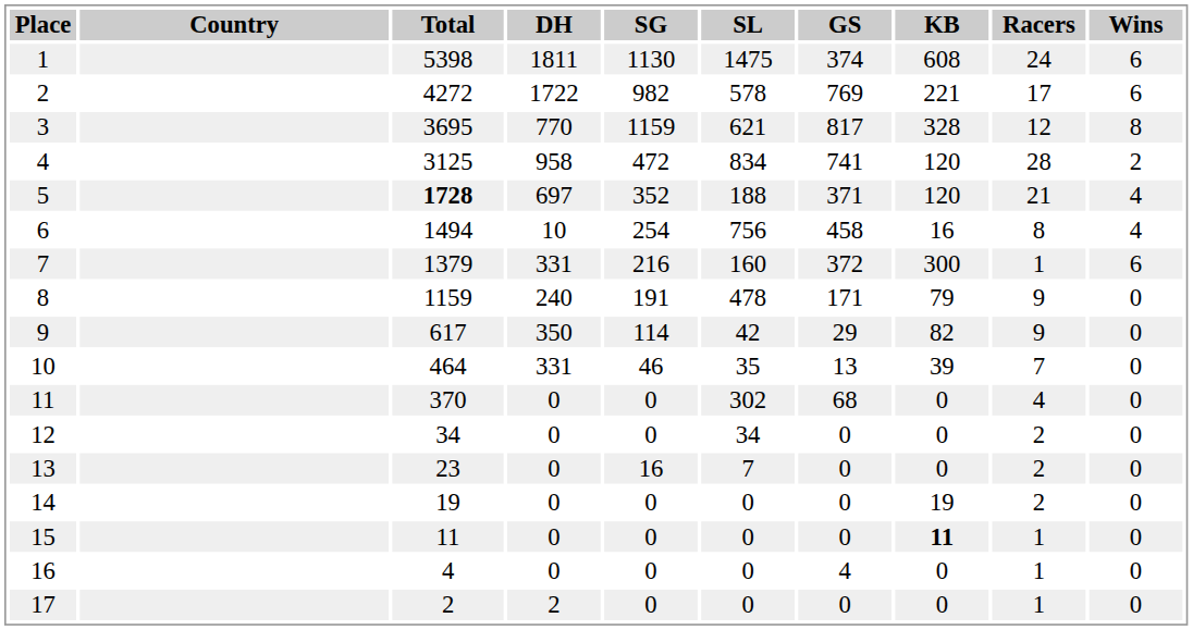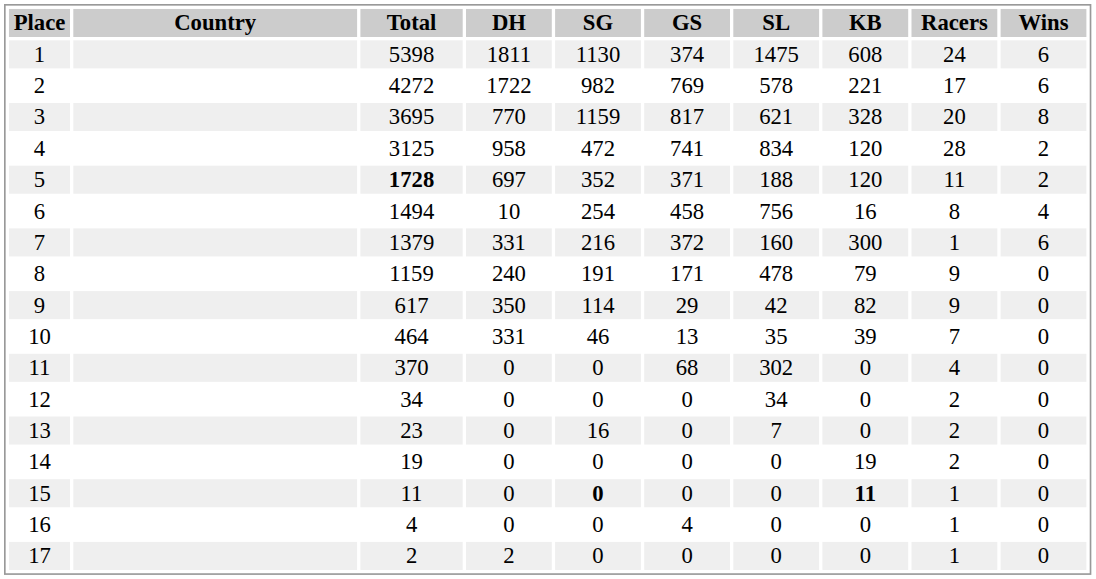columns swapped: GS <-> SL
3 | Racers: 12 -> 20
5 | Racers: 21 -> 11
5 | Wins: 4 -> 2
15 | SG: normal -> bold
